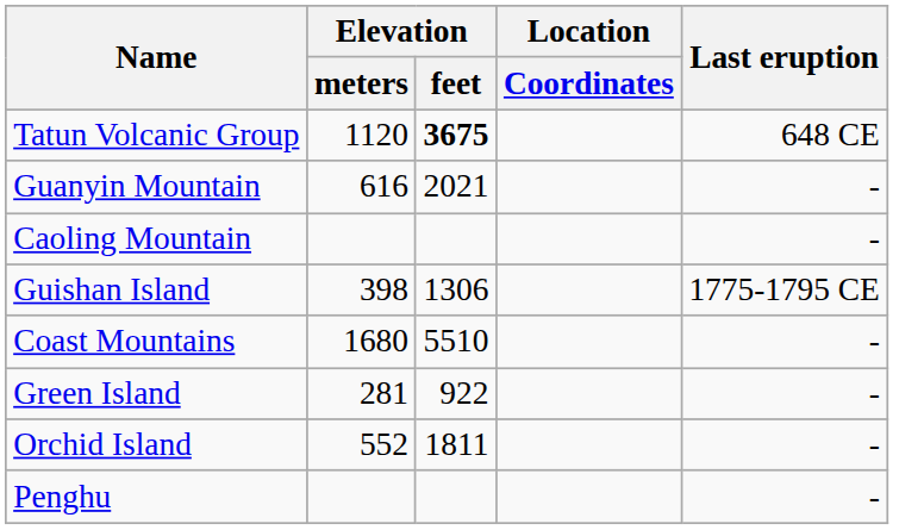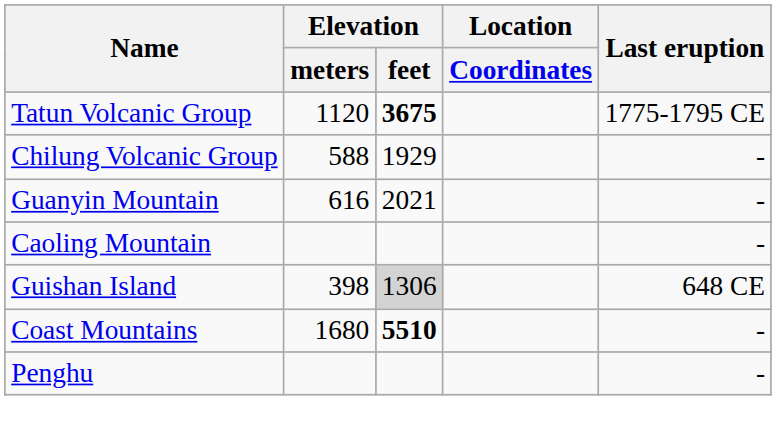Tatun Volcanic Group | Last eruption: 648 CE -> 1775-1795 CE
+ row: Chilung Volcanic Group | 588 | 1929 | -
Guishan Island | Elevation / feet: no background -> lightgrey background
Guishan Island | Last eruption: 1775-1795 CE -> 648 CE
Coast Mountains | Elevation / feet: normal -> bold
- row: Green Island | 281 | 922 | -
- row: Orchid Island | 552 | 1811 | -
